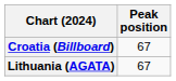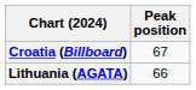Lithuania (AGATA) | Peak position: 67 -> 66
